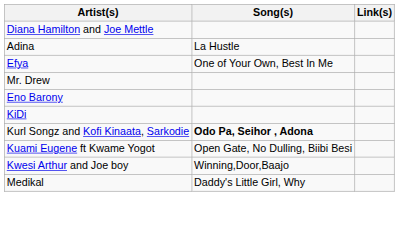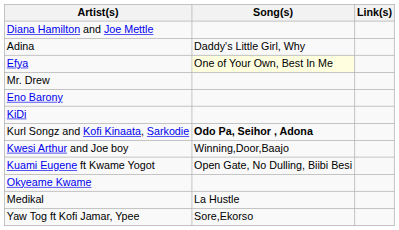Adina | Song(s): La Hustle -> Daddy's Little Girl, Why
Efya | Song(s): no background -> lightyellow background
rows swapped: Kwesi Arthur and Joe boy <-> Kuami Eugene ft Kwame Yogot
+ row: Okyeame Kwame
Medikal | Song(s): Daddy's Little Girl, Why -> La Hustle
+ row: Yaw Tog ft Kofi Jamar, Ypee | Sore,Ekorso
